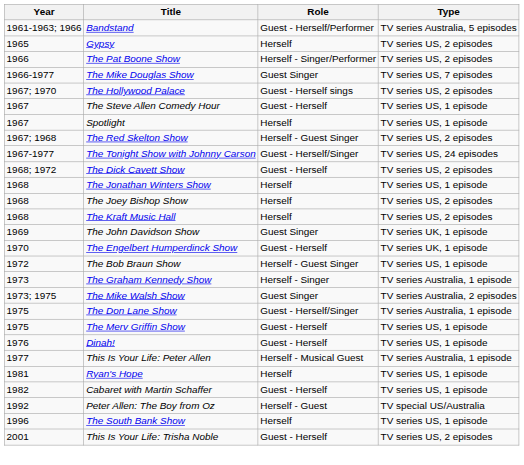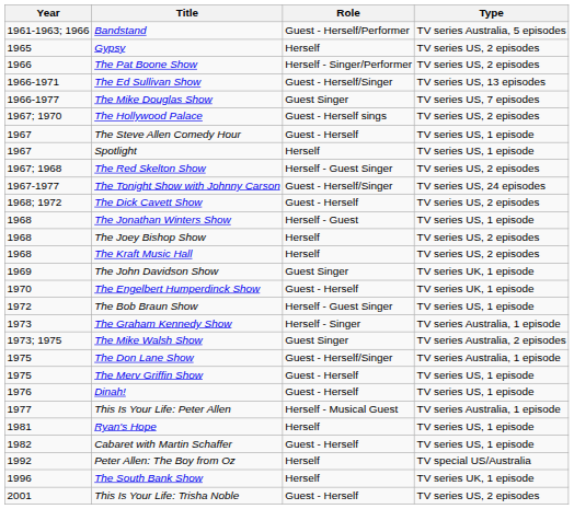+ row: 1966-1971 | The Ed Sullivan Show | Guest - Herself/Singer | TV series US, 13 episodes
The Jonathan Winters Show | Role: Herself -> Herself - Guest
Peter Allen: The Boy from Oz | Role: Herself - Guest -> Herself
The South Bank Show | Type: TV series US, 1 episode -> TV series UK, 1 episode
